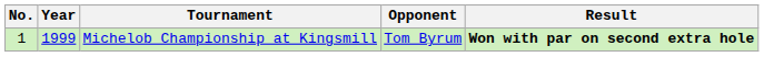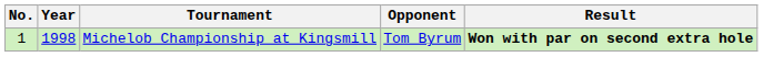Michelob Championship at Kingsmill | Year: 1999 -> 1998
